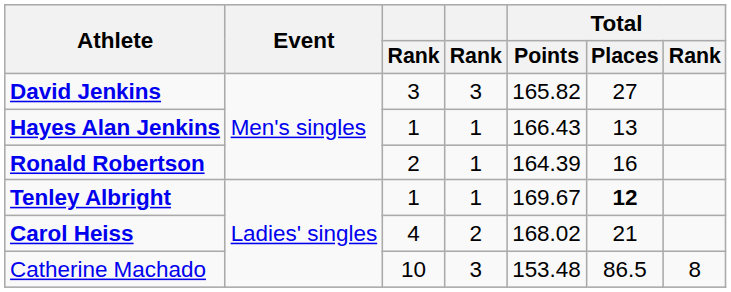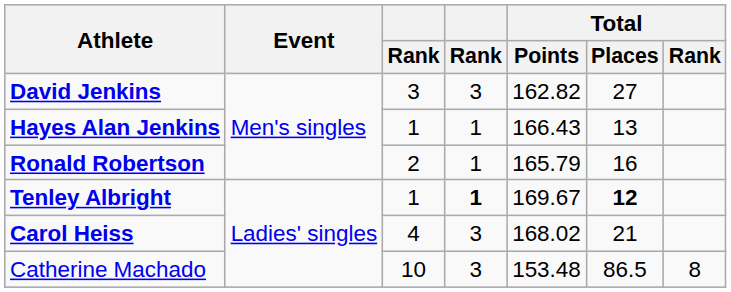David Jenkins | Total / Points: 165.82 -> 162.82
Ronald Robertson | Total / Points: 164.39 -> 165.79
Tenley Albright | column 4: normal -> bold
Carol Heiss | column 4: 2 -> 3
